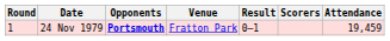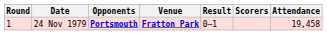24 Nov 1979 | Venue: normal -> bold
24 Nov 1979 | Attendance: 19,459 -> 19,458
